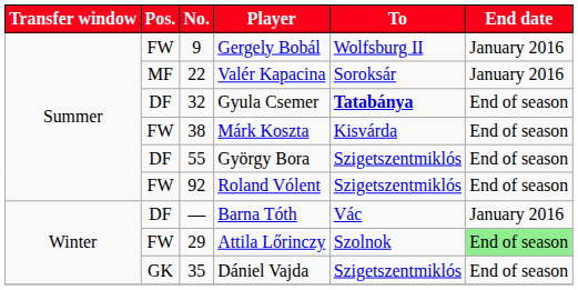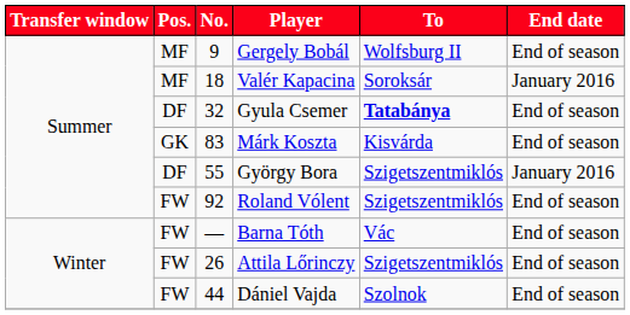Gergely Bobál | Pos.: FW -> MF
Gergely Bobál | End date: January 2016 -> End of season
Valér Kapacina | No.: 22 -> 18
Márk Koszta | Pos.: FW -> GK
Márk Koszta | No.: 38 -> 83
György Bora | End date: End of season -> January 2016
Barna Tóth | Pos.: DF -> FW
Barna Tóth | End date: January 2016 -> End of season
Attila Lőrinczy | No.: 29 -> 26
Attila Lőrinczy | To: Szolnok -> Szigetszentmiklós
Attila Lőrinczy | End date: lightgreen background -> no background
Dániel Vajda | Pos.: GK -> FW
Dániel Vajda | No.: 35 -> 44
Dániel Vajda | To: Szigetszentmiklós -> Szolnok
